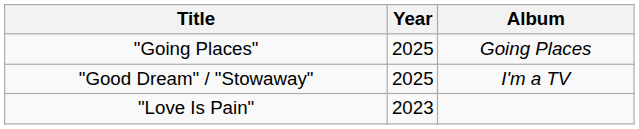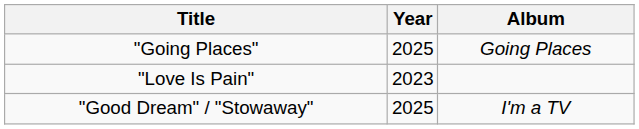rows swapped: "Love Is Pain" <-> "Good Dream" / "Stowaway"
